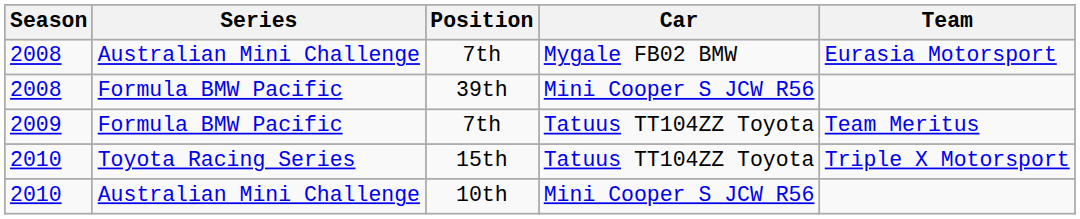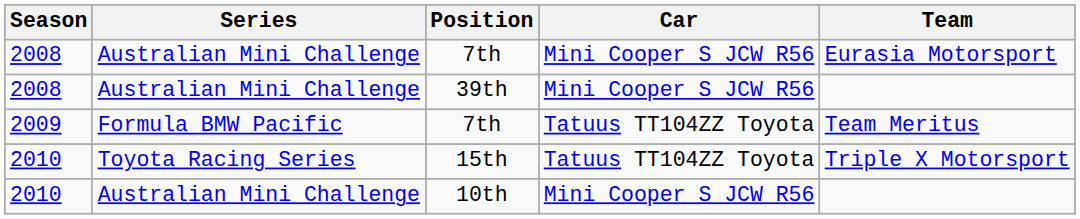2008 / 7th | Car: Mygale FB02 BMW -> Mini Cooper S JCW R56
39th | Series: Formula BMW Pacific -> Australian Mini Challenge
